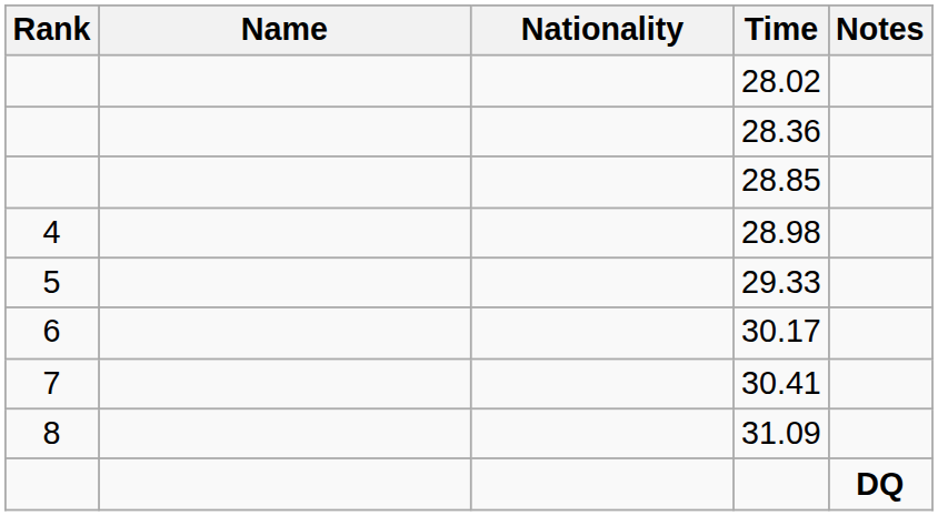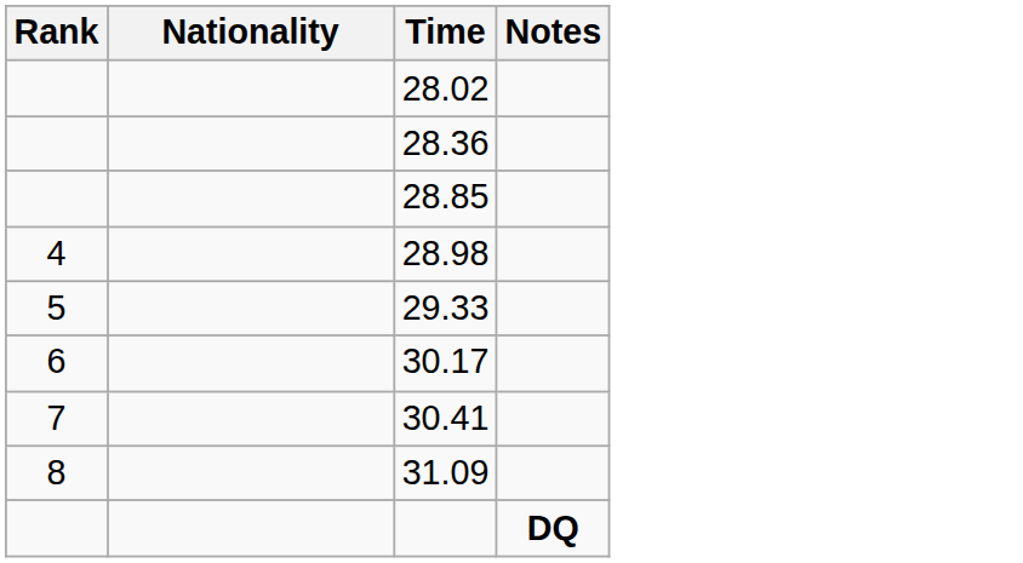- column: Name
